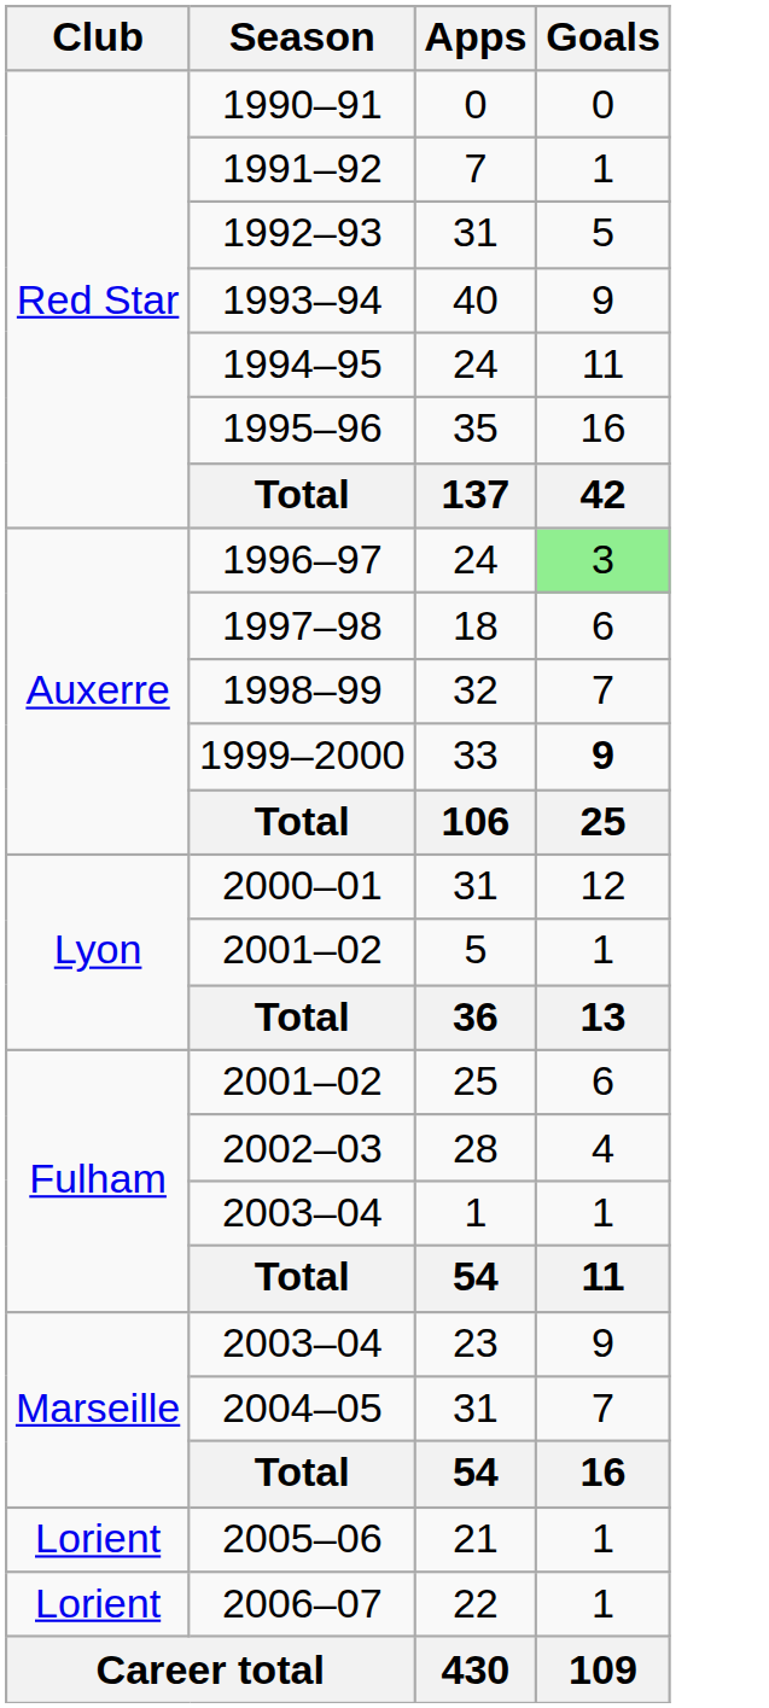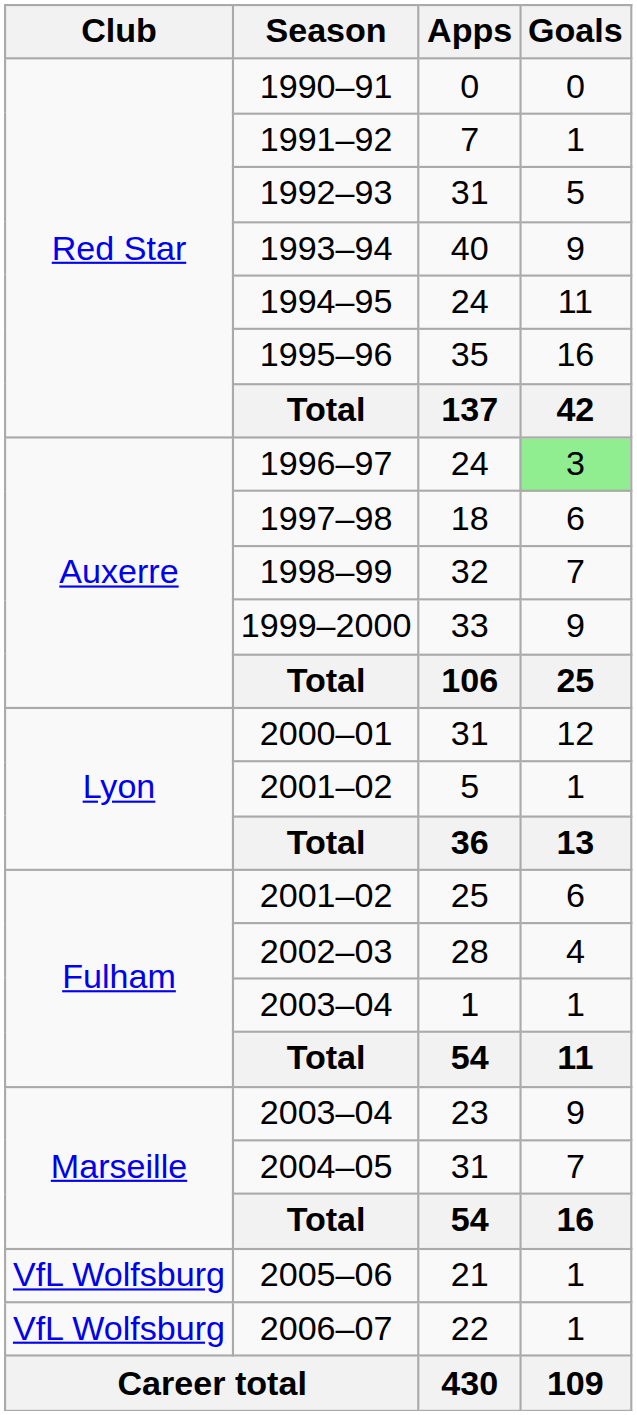1999–2000 | Goals: bold -> normal
2005–06 | Club: Lorient -> VfL Wolfsburg
2006–07 | Club: Lorient -> VfL Wolfsburg
